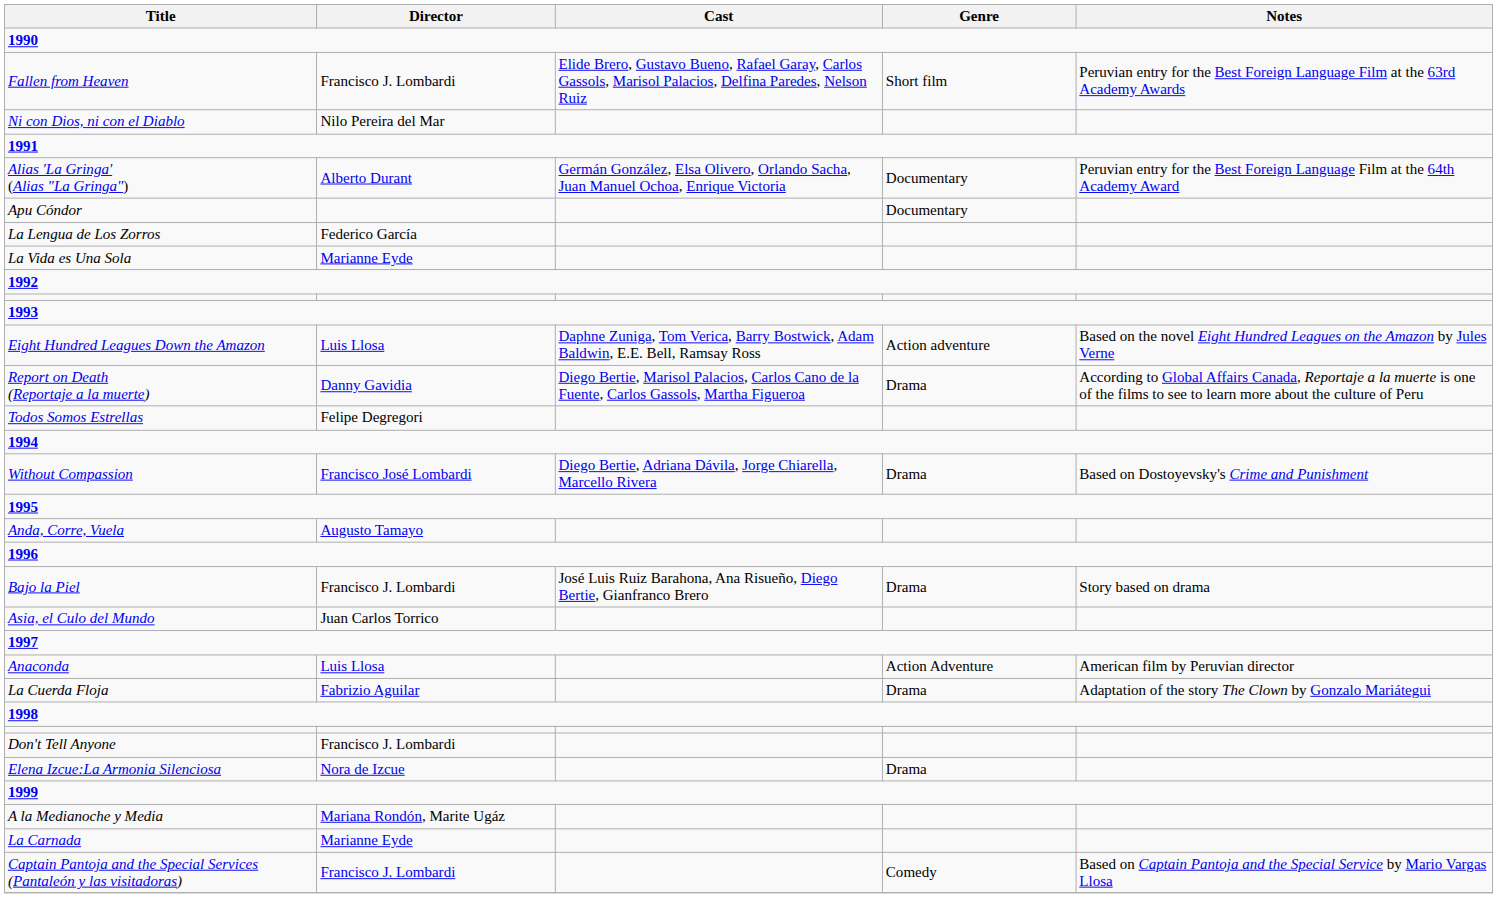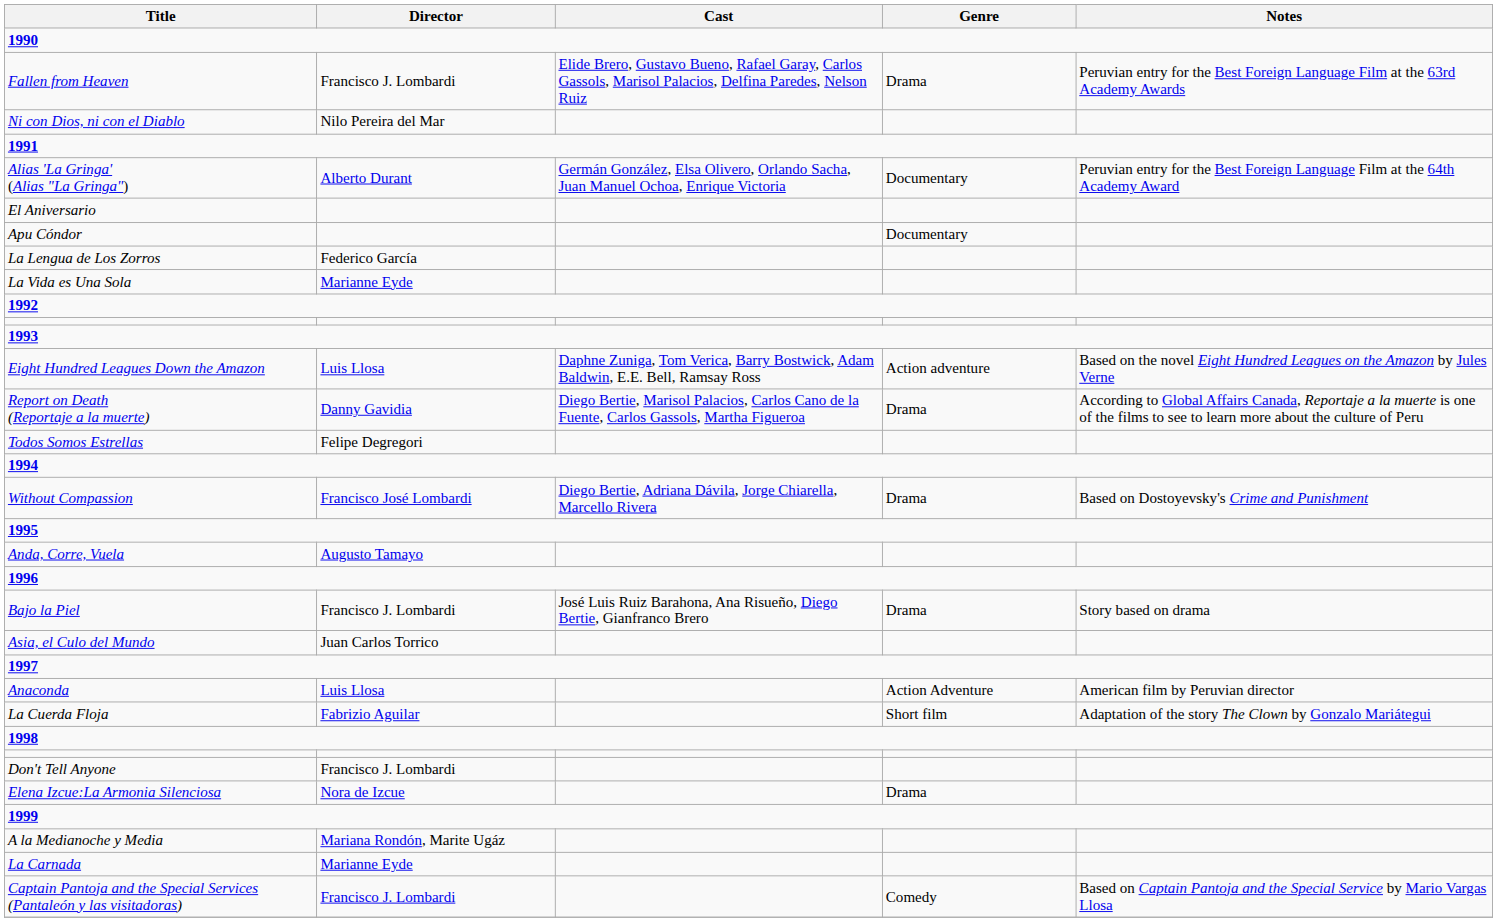Fallen from Heaven | Genre: Short film -> Drama
+ row: El Aniversario
La Cuerda Floja | Genre: Drama -> Short film
